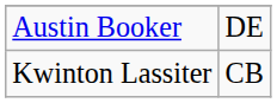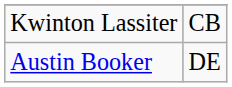rows swapped: Austin Booker <-> Kwinton Lassiter
